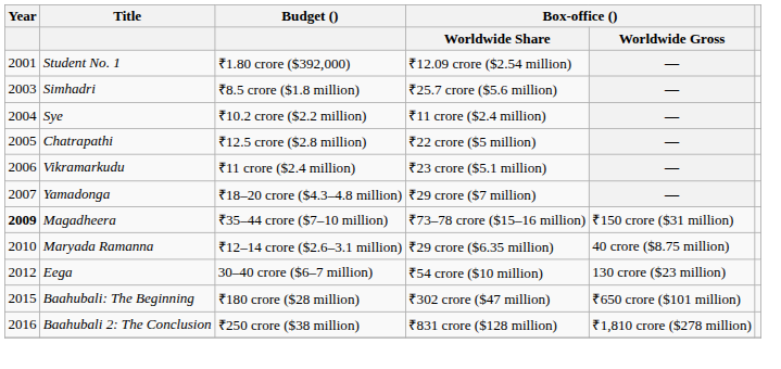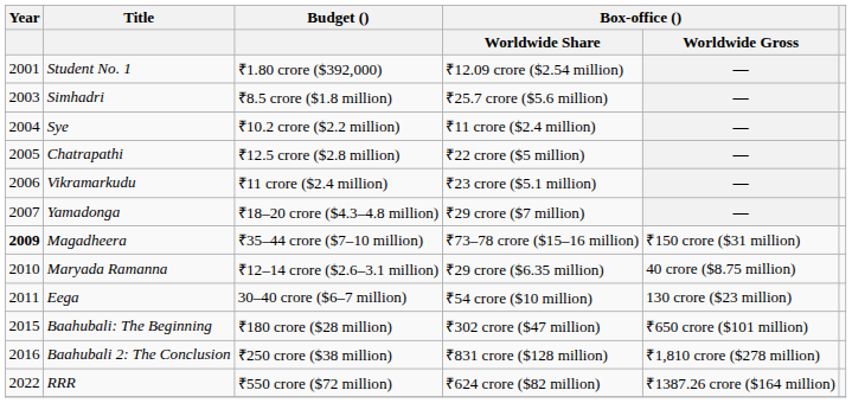Eega | Year: 2012 -> 2011
+ row: 2022 | RRR | ₹550 crore ($72 million) | ₹624 crore ($82 million) | ₹1387.26 crore ($164 million)
